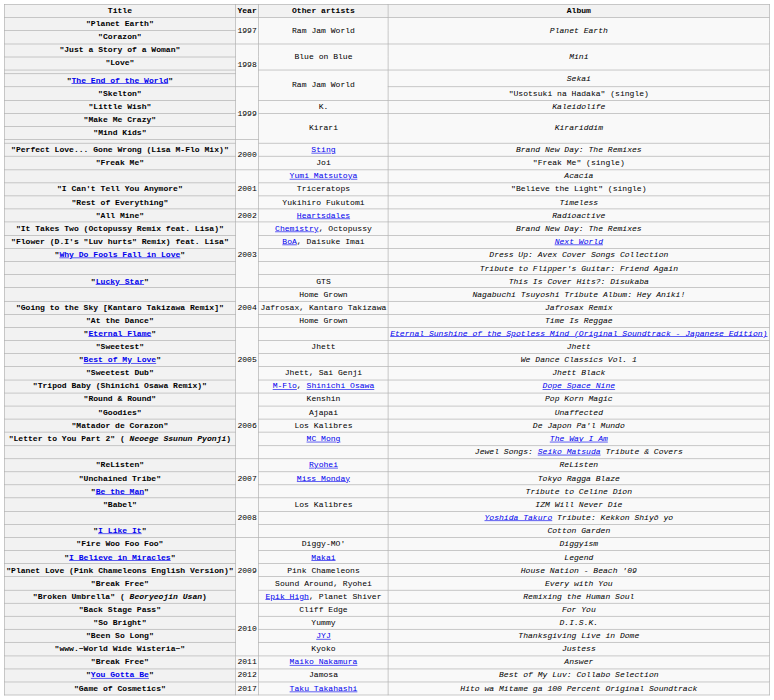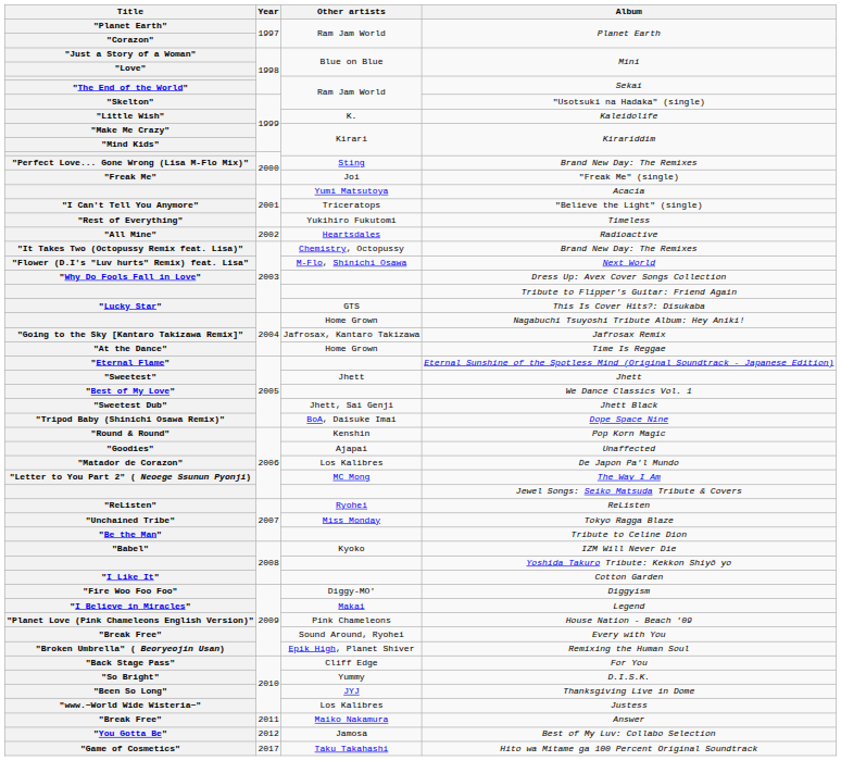Next World | Other artists: BoA, Daisuke Imai -> M-Flo, Shinichi Osawa
Dope Space Nine | Other artists: M-Flo, Shinichi Osawa -> BoA, Daisuke Imai
IZM Will Never Die | Other artists: Los Kalibres -> Kyoko
Justess | Other artists: Kyoko -> Los Kalibres
